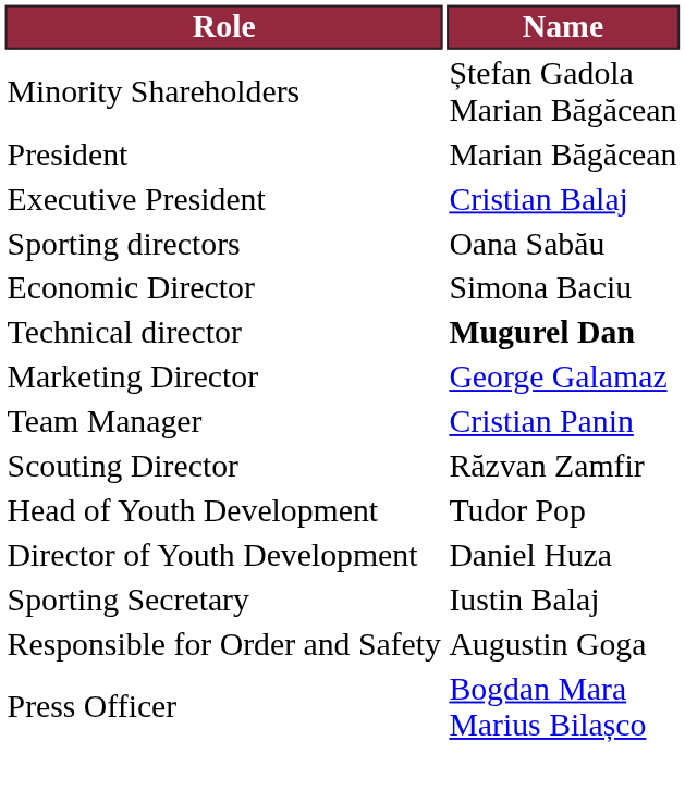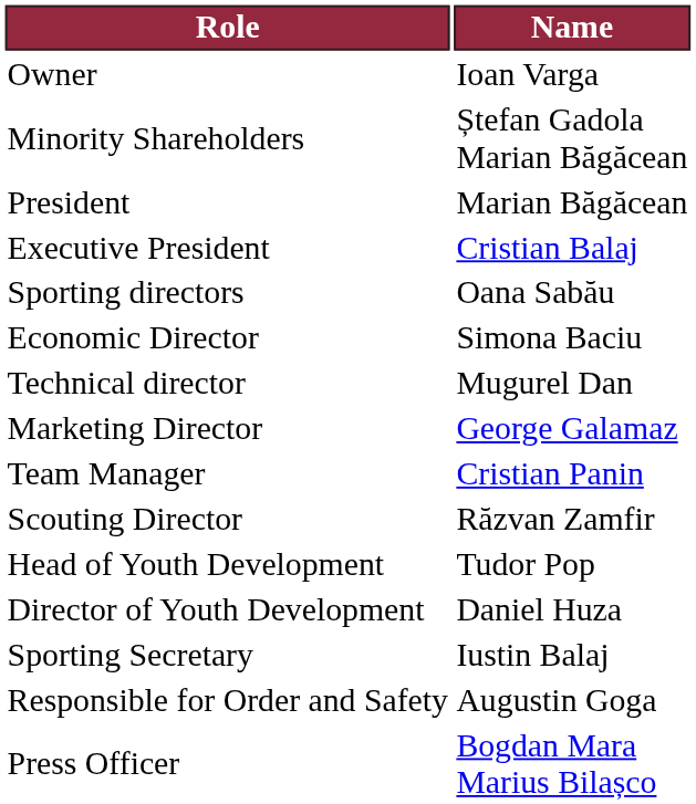+ row: Owner | Ioan Varga
Technical director | Name: bold -> normal
